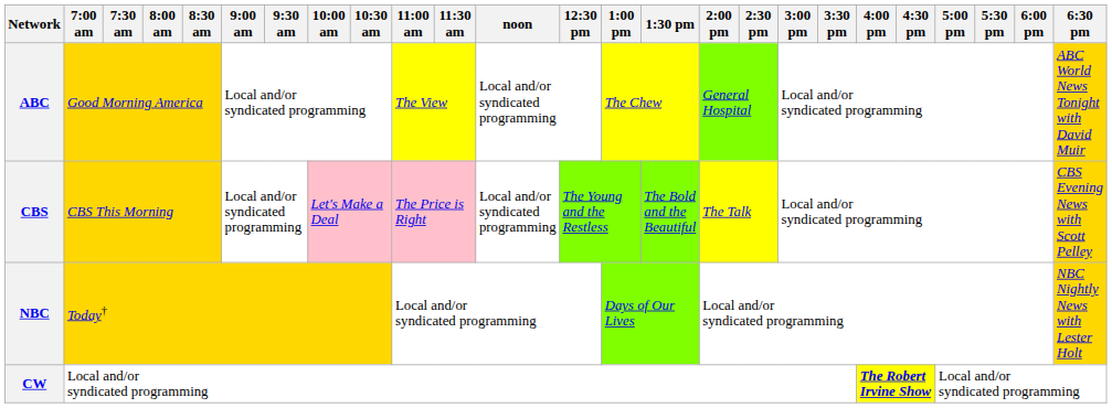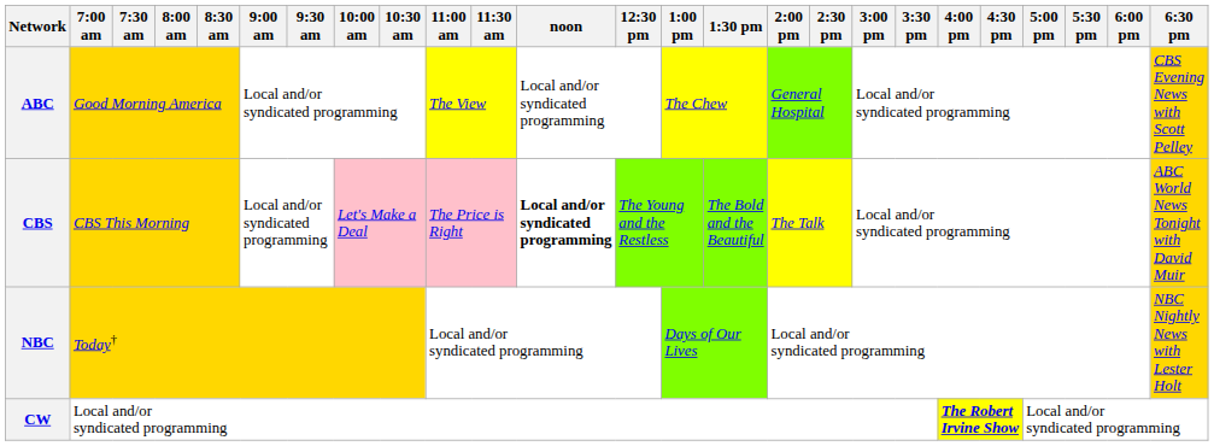ABC | 6:30 pm: ABC World News Tonight with David Muir -> CBS Evening News with Scott Pelley
CBS | noon: normal -> bold
CBS | 6:30 pm: CBS Evening News with Scott Pelley -> ABC World News Tonight with David Muir
